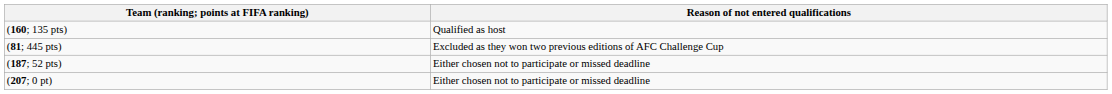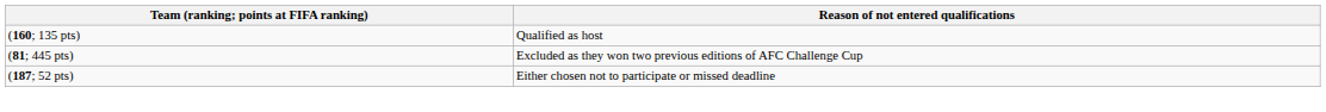- row: (207; 0 pt) | Either chosen not to participate or missed deadline
